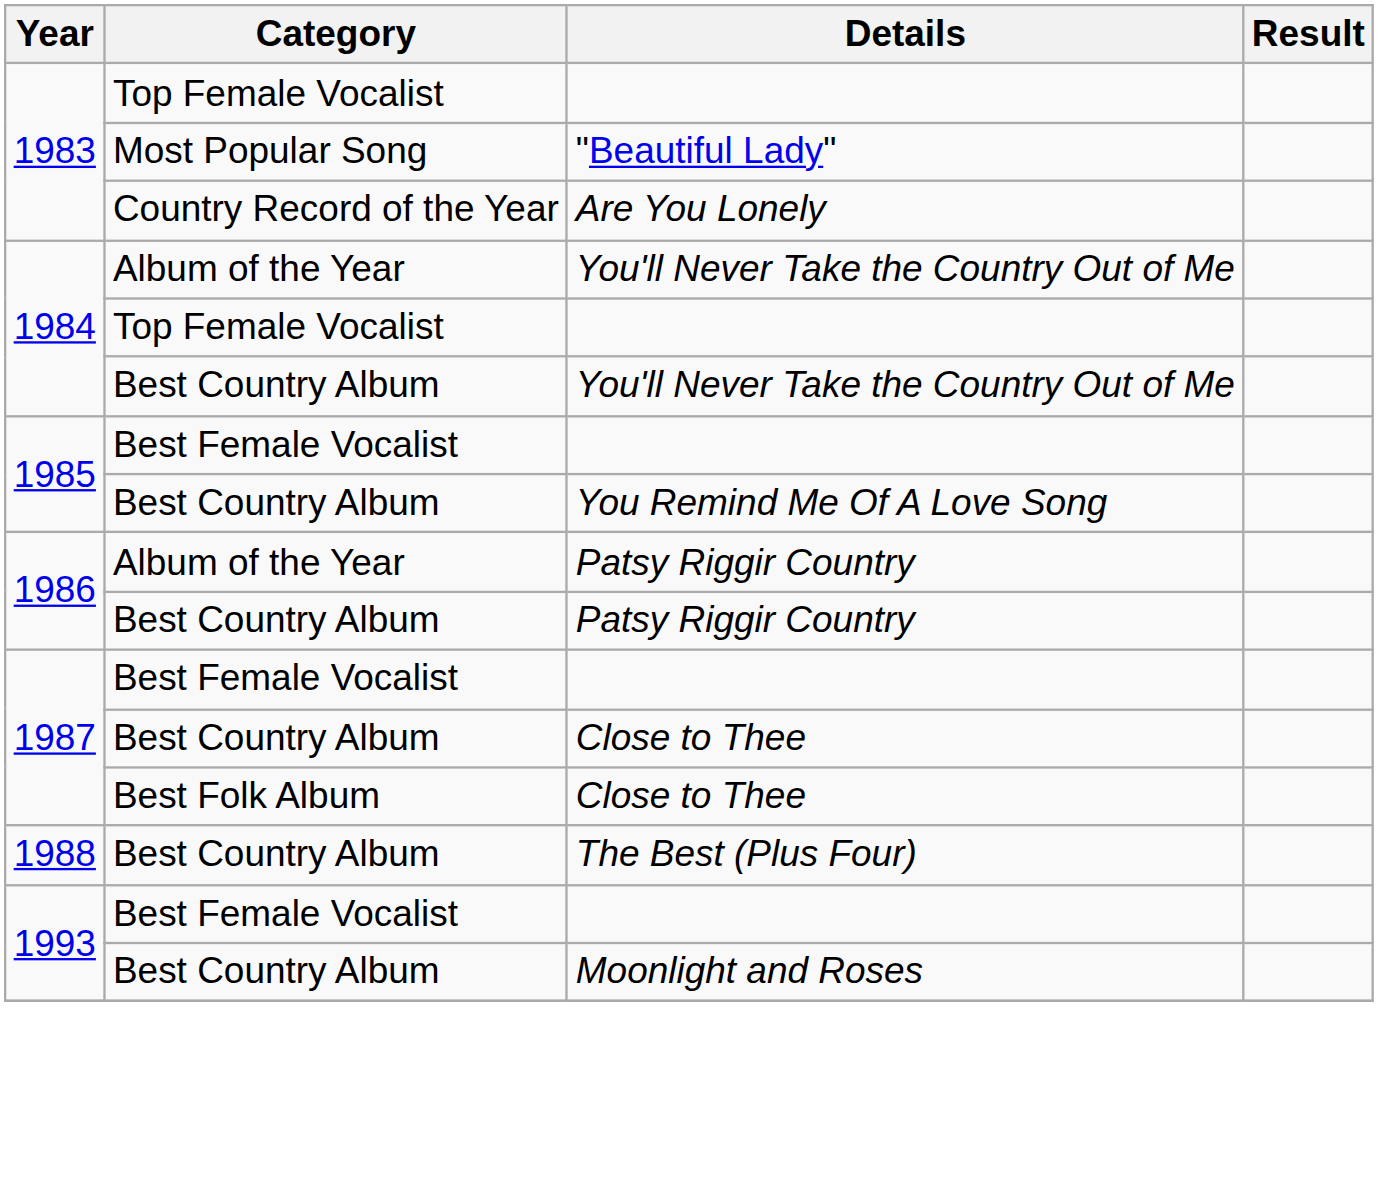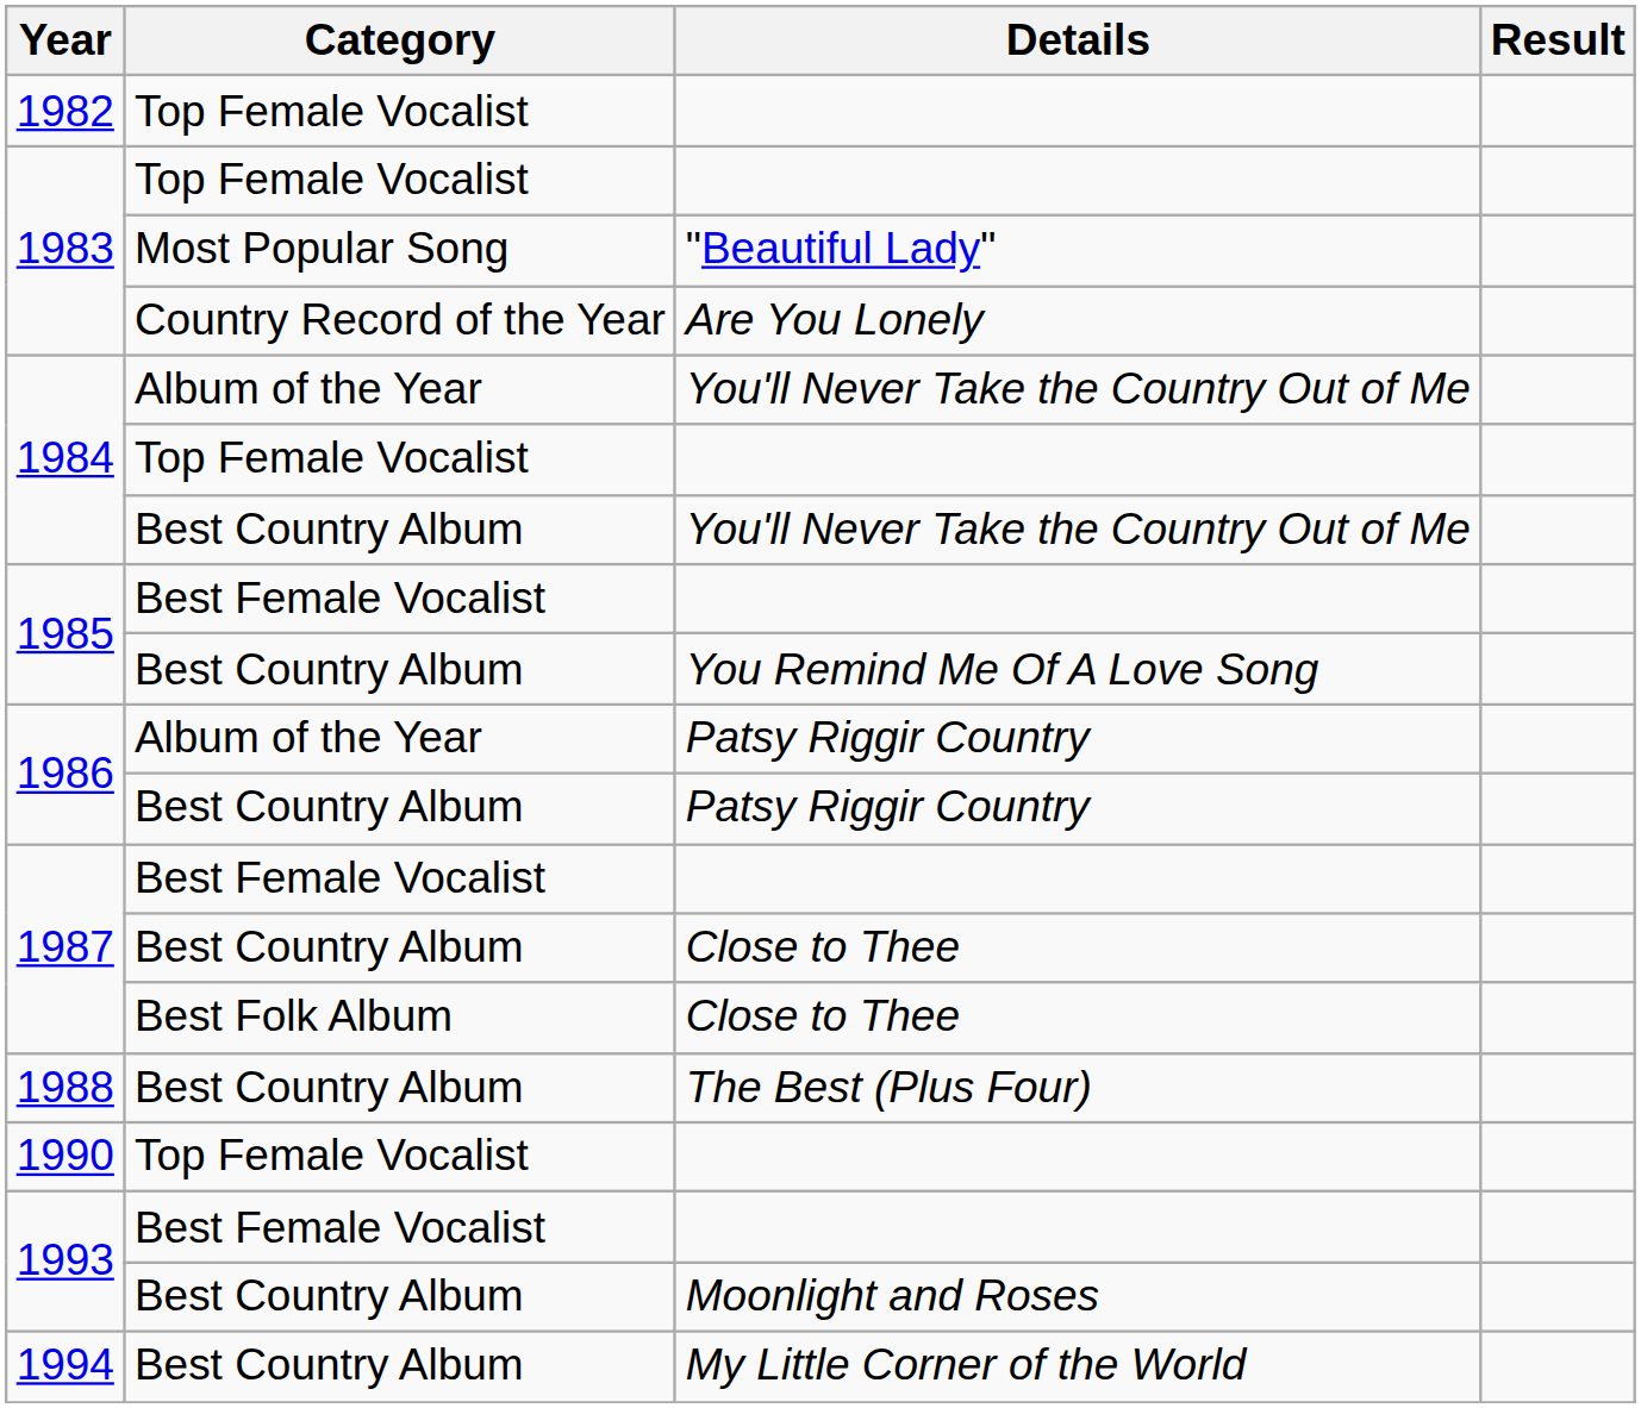+ row: 1982 | Top Female Vocalist
+ row: 1990 | Top Female Vocalist
+ row: 1994 | Best Country Album | My Little Corner of the World
